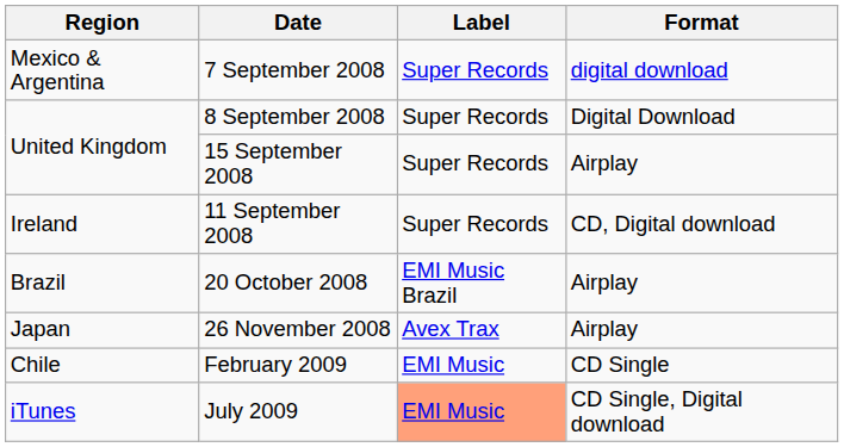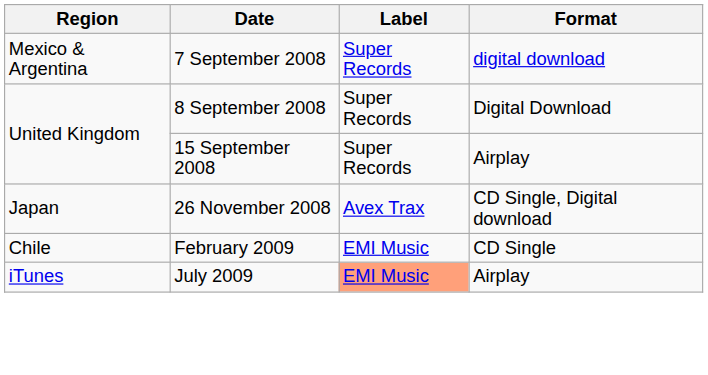- row: Ireland | 11 September 2008 | Super Records | CD, Digital download
- row: Brazil | 20 October 2008 | EMI Music Brazil | Airplay
26 November 2008 | Format: Airplay -> CD Single, Digital download
July 2009 | Format: CD Single, Digital download -> Airplay
